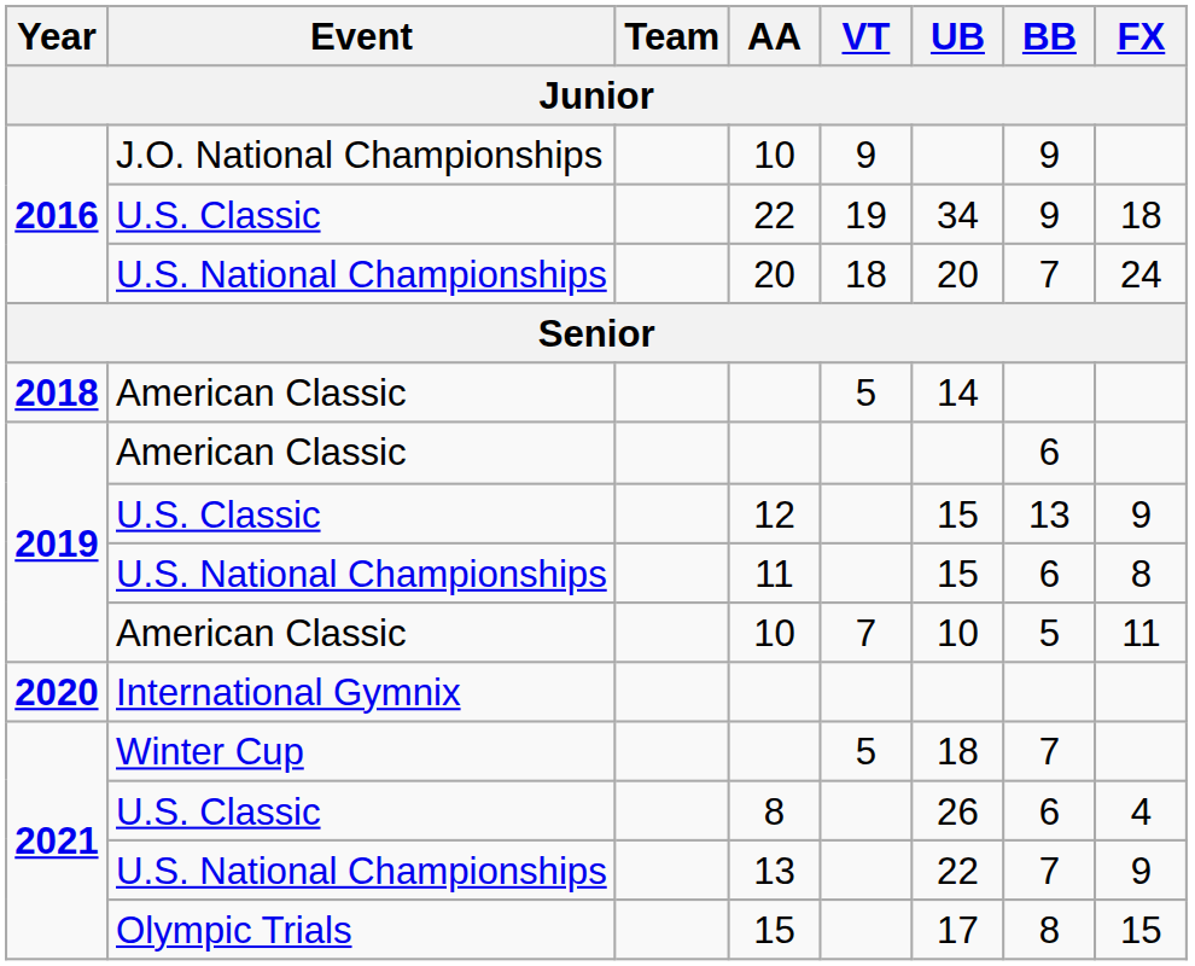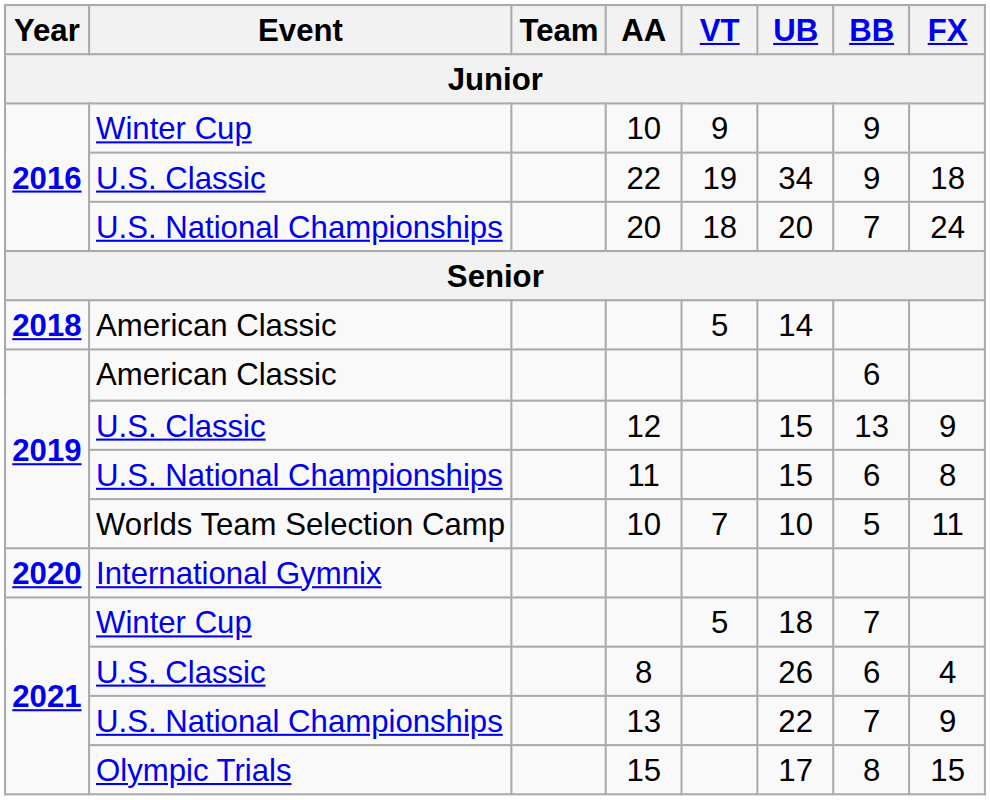2016 / 10 | Event: J.O. National Championships -> Winter Cup
2019 / 10 | Event: American Classic -> Worlds Team Selection Camp
